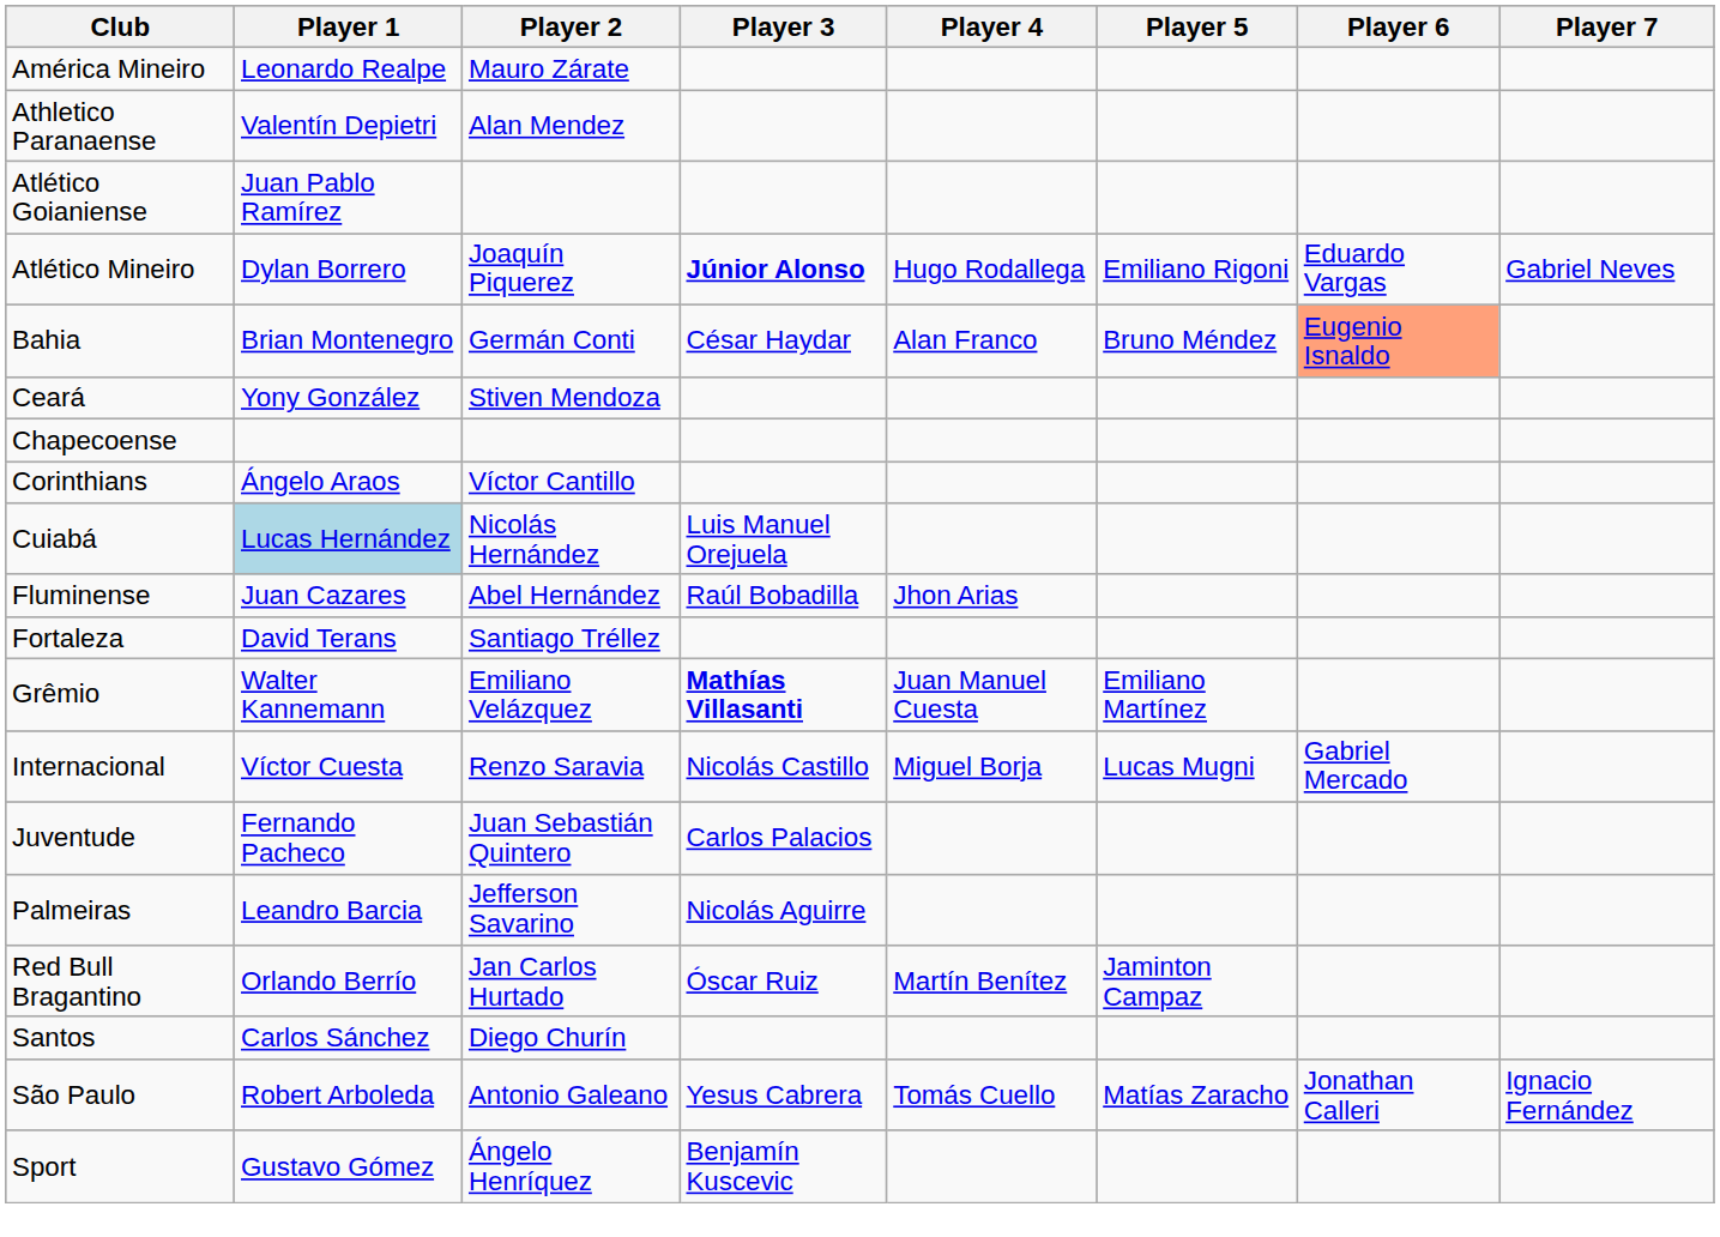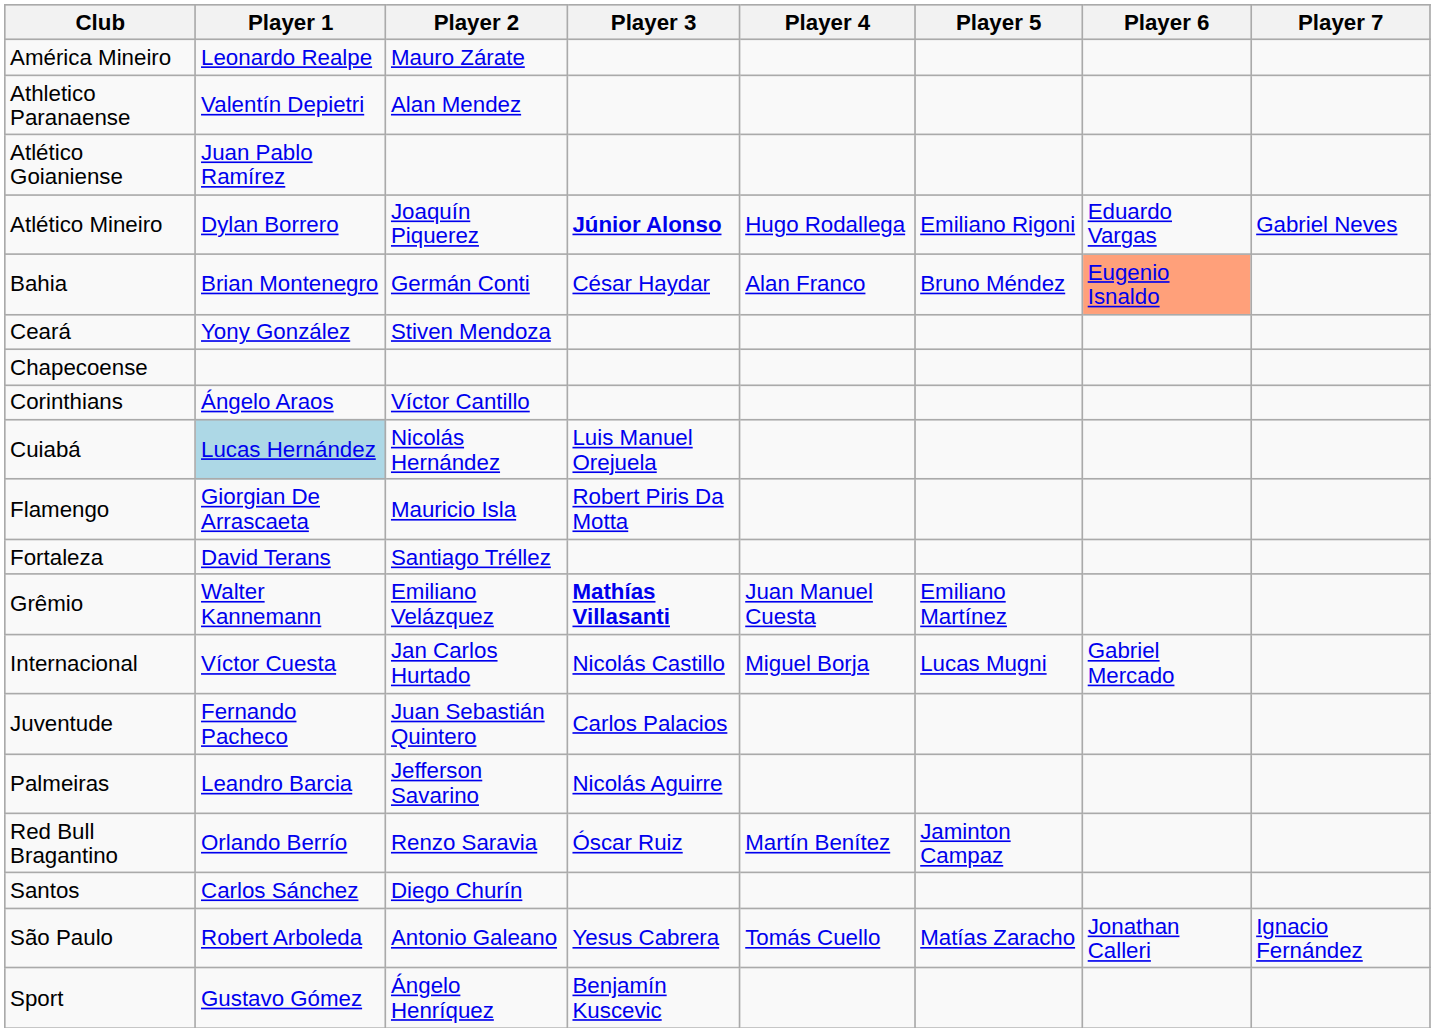+ row: Flamengo | Giorgian De Arrascaeta | Mauricio Isla | Robert Piris Da Motta
- row: Fluminense | Juan Cazares | Abel Hernández | Raúl Bobadilla | Jhon Arias
Internacional | Player 2: Renzo Saravia -> Jan Carlos Hurtado
Red Bull Bragantino | Player 2: Jan Carlos Hurtado -> Renzo Saravia
